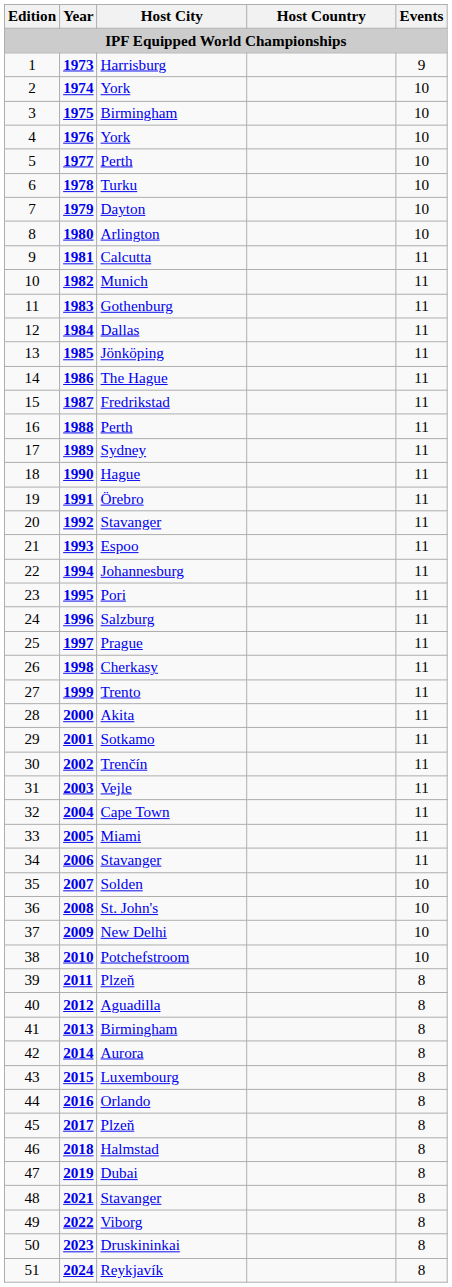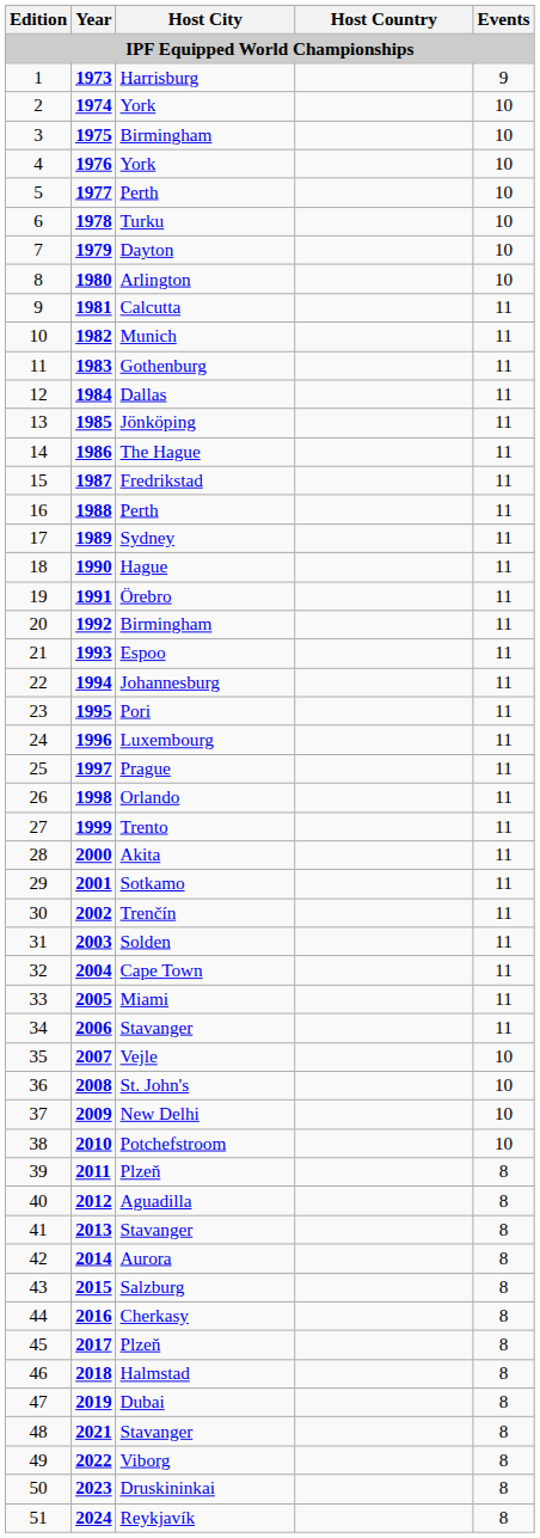20 | Host City: Stavanger -> Birmingham
24 | Host City: Salzburg -> Luxembourg
26 | Host City: Cherkasy -> Orlando
31 | Host City: Vejle -> Solden
35 | Host City: Solden -> Vejle
41 | Host City: Birmingham -> Stavanger
43 | Host City: Luxembourg -> Salzburg
44 | Host City: Orlando -> Cherkasy
